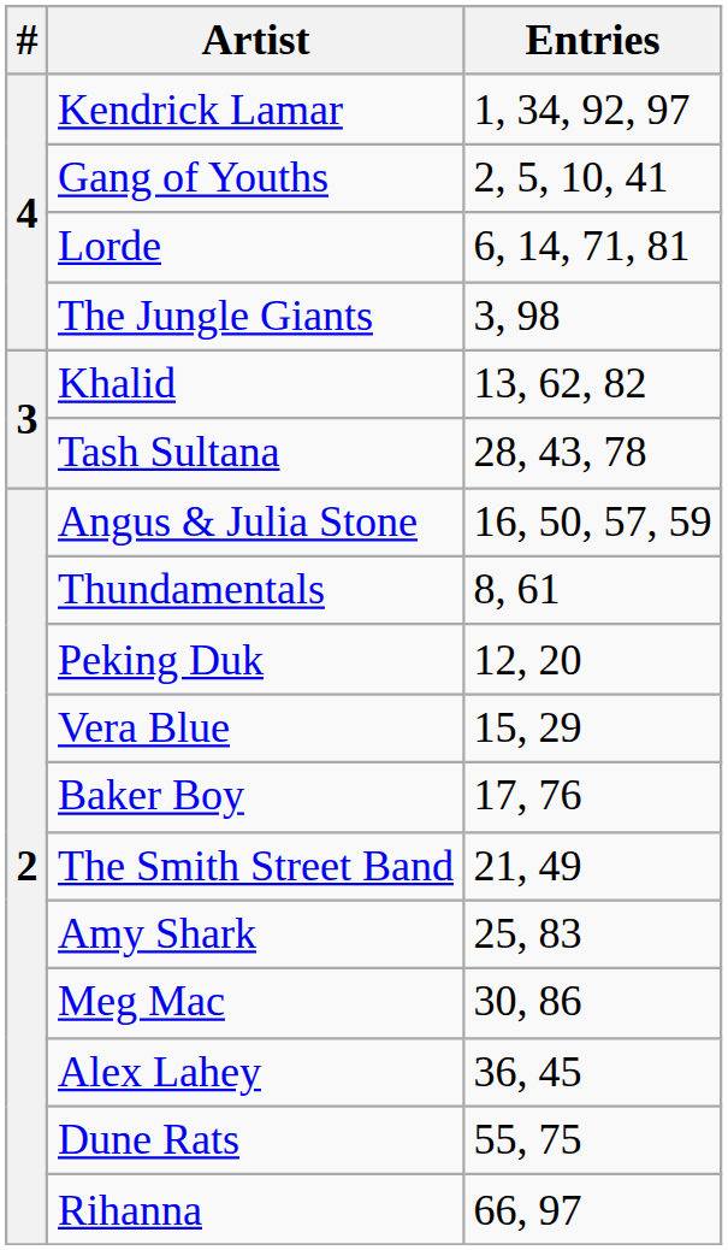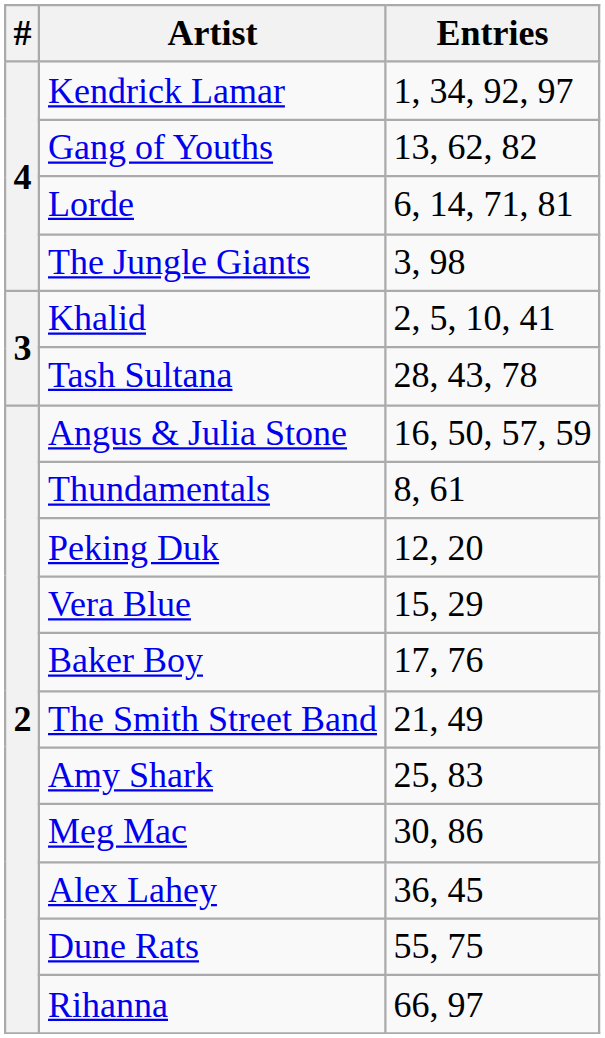Gang of Youths | Entries: 2, 5, 10, 41 -> 13, 62, 82
Khalid | Entries: 13, 62, 82 -> 2, 5, 10, 41
